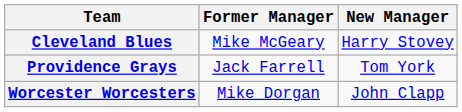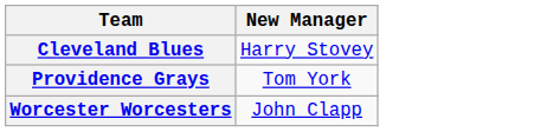- column: Former Manager | Mike McGeary | Jack Farrell | Mike Dorgan
